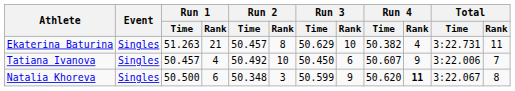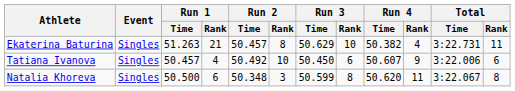Tatiana Ivanova | Total / Rank: 7 -> 6
Natalia Khoreva | Run 3 / Rank: 9 -> 8
Natalia Khoreva | Run 4 / Rank: bold -> normal
